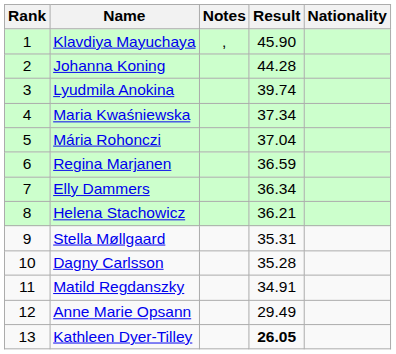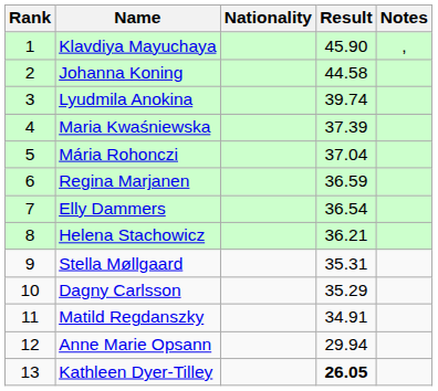columns swapped: Nationality <-> Notes
Johanna Koning | Result: 44.28 -> 44.58
Maria Kwaśniewska | Result: 37.34 -> 37.39
Elly Dammers | Result: 36.34 -> 36.54
Dagny Carlsson | Result: 35.28 -> 35.29
Anne Marie Opsann | Result: 29.49 -> 29.94
